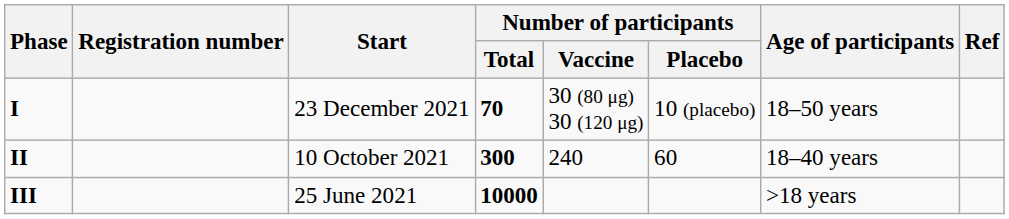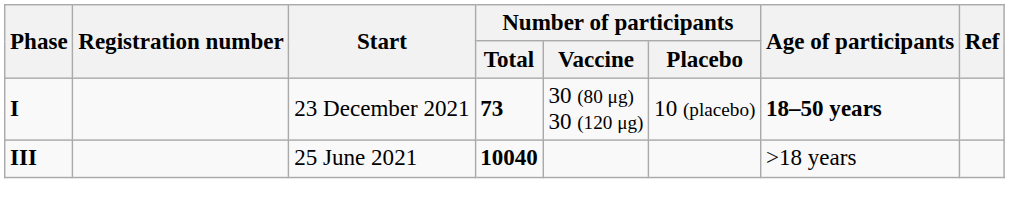I | Number of participants / Total: 70 -> 73
I | Age of participants: normal -> bold
- row: II | 10 October 2021 | 300 | 240 | 60 | 18–40 years
III | Number of participants / Total: 10000 -> 10040
